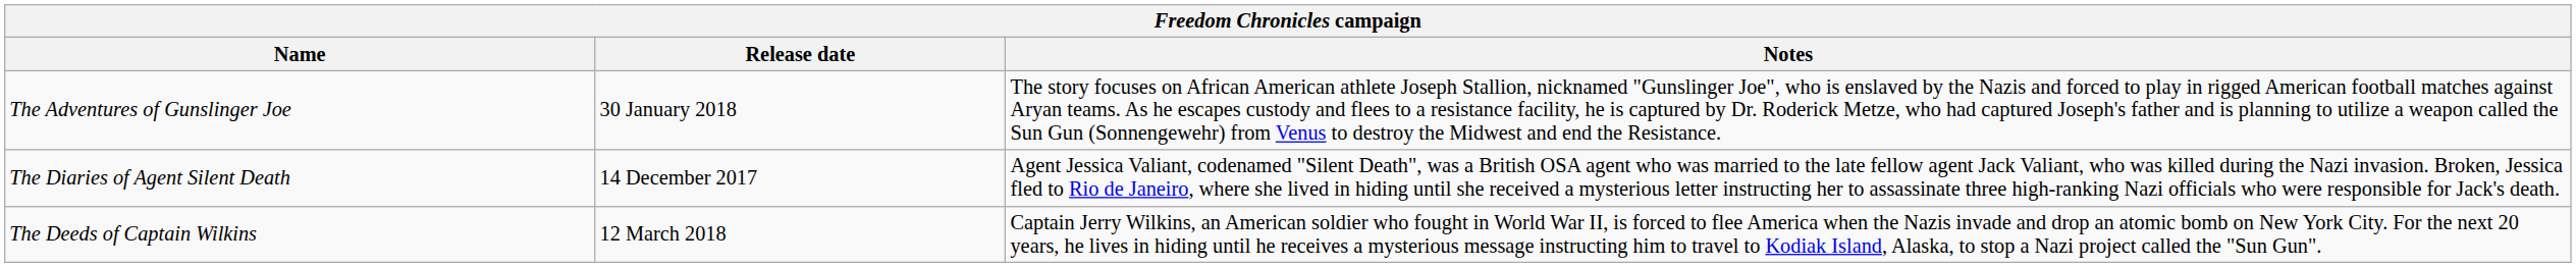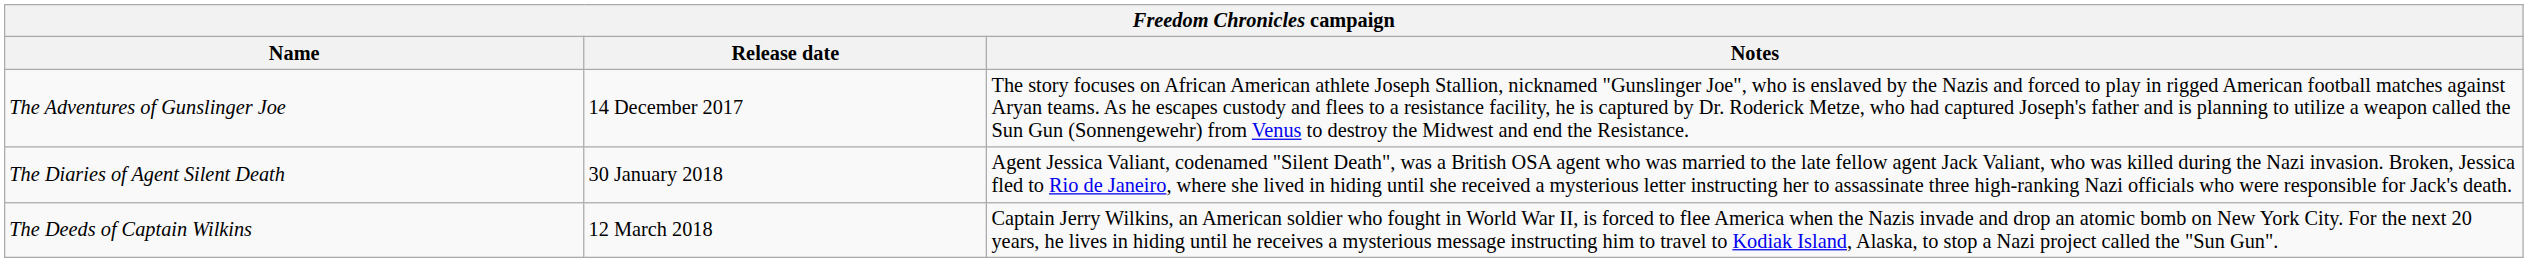The Adventures of Gunslinger Joe | Release date: 30 January 2018 -> 14 December 2017
The Diaries of Agent Silent Death | Release date: 14 December 2017 -> 30 January 2018
